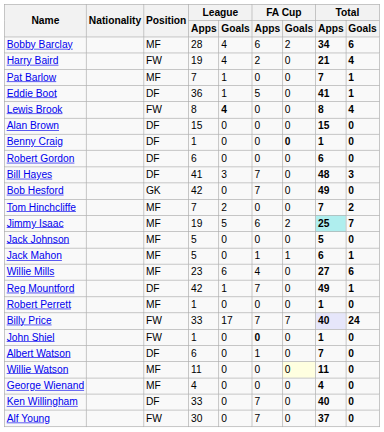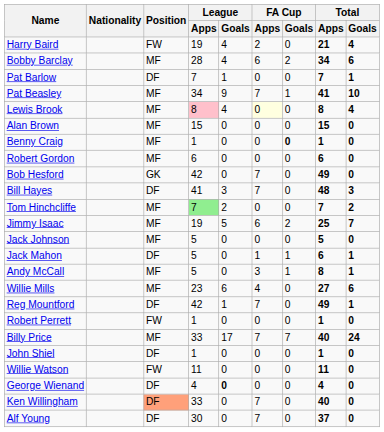rows swapped: Harry Baird <-> Bobby Barclay
Pat Barlow | Position: MF -> DF
+ row: Pat Beasley | MF | 34 | 9 | 7 | 1 | 41 | 10
- row: Eddie Boot | DF | 36 | 1 | 5 | 0 | 41 | 1
Lewis Brook | Position: FW -> MF
Lewis Brook | League / Apps: no background -> pink background
Lewis Brook | League / Goals: bold -> normal
Lewis Brook | FA Cup / Apps: no background -> lightyellow background
Alan Brown | Position: DF -> MF
Benny Craig | Position: DF -> MF
Robert Gordon | Position: DF -> MF
rows swapped: Bill Hayes <-> Bob Hesford
Tom Hinchcliffe | League / Apps: no background -> lightgreen background
Jimmy Isaac | Total / Apps: paleturquoise background -> no background
Jack Mahon | Position: MF -> DF
+ row: Andy McCall | MF | 5 | 0 | 3 | 1 | 8 | 1
Robert Perrett | Position: MF -> FW
Billy Price | Position: FW -> MF
Billy Price | Total / Apps: lavender background -> no background
John Shiel | Position: FW -> DF
John Shiel | FA Cup / Apps: bold -> normal
- row: Albert Watson | DF | 6 | 0 | 1 | 0 | 7 | 0
Willie Watson | Position: MF -> FW
Willie Watson | FA Cup / Goals: lightyellow background -> no background
George Wienand | Position: MF -> DF
George Wienand | League / Goals: normal -> bold
Ken Willingham | Position: no background -> lightsalmon background
Alf Young | Position: FW -> DF
